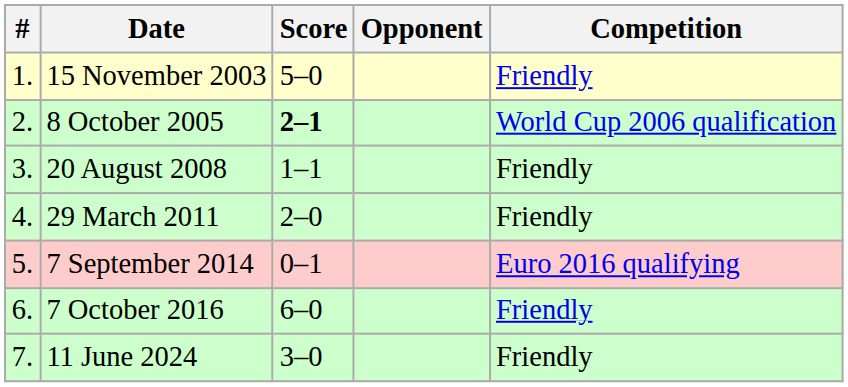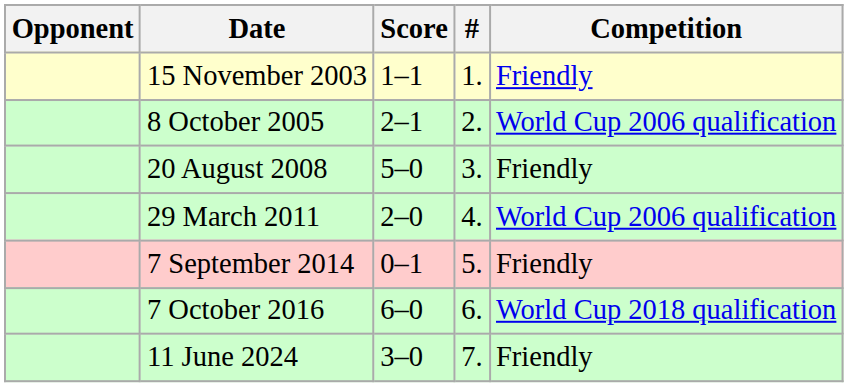columns swapped: # <-> Opponent
15 November 2003 | Score: 5–0 -> 1–1
8 October 2005 | Score: bold -> normal
20 August 2008 | Score: 1–1 -> 5–0
29 March 2011 | Competition: Friendly -> World Cup 2006 qualification
7 September 2014 | Competition: Euro 2016 qualifying -> Friendly
7 October 2016 | Competition: Friendly -> World Cup 2018 qualification
